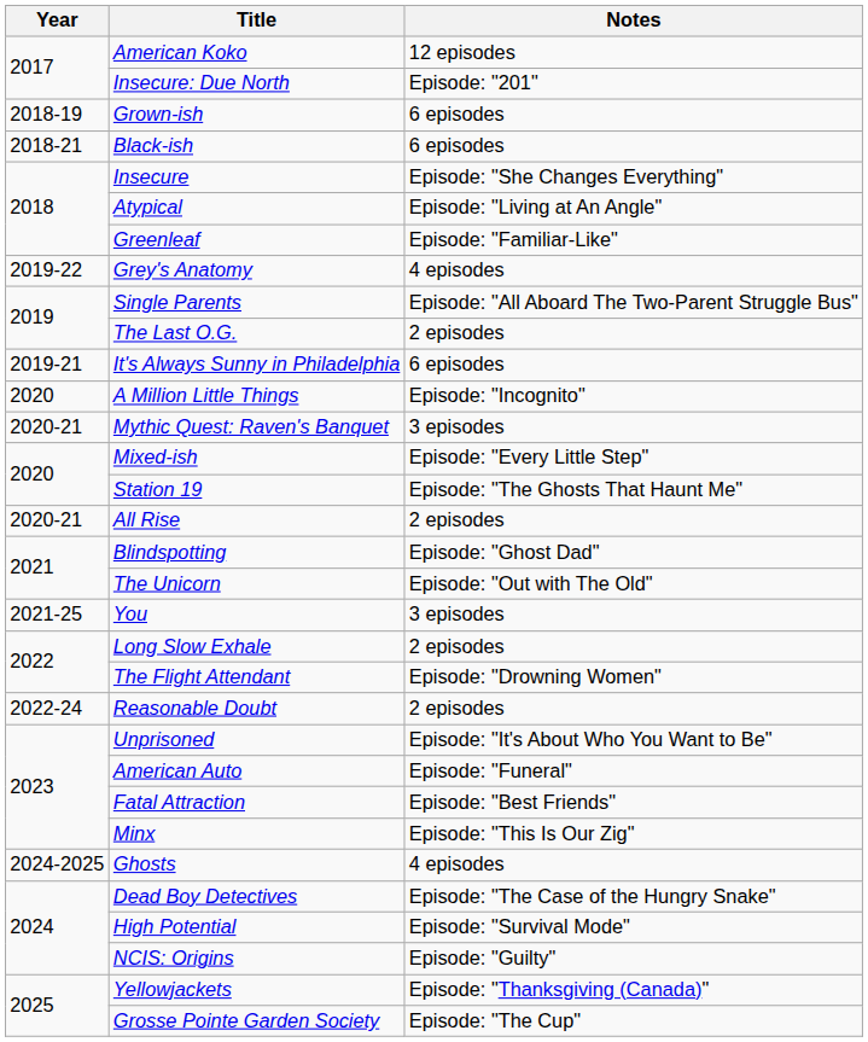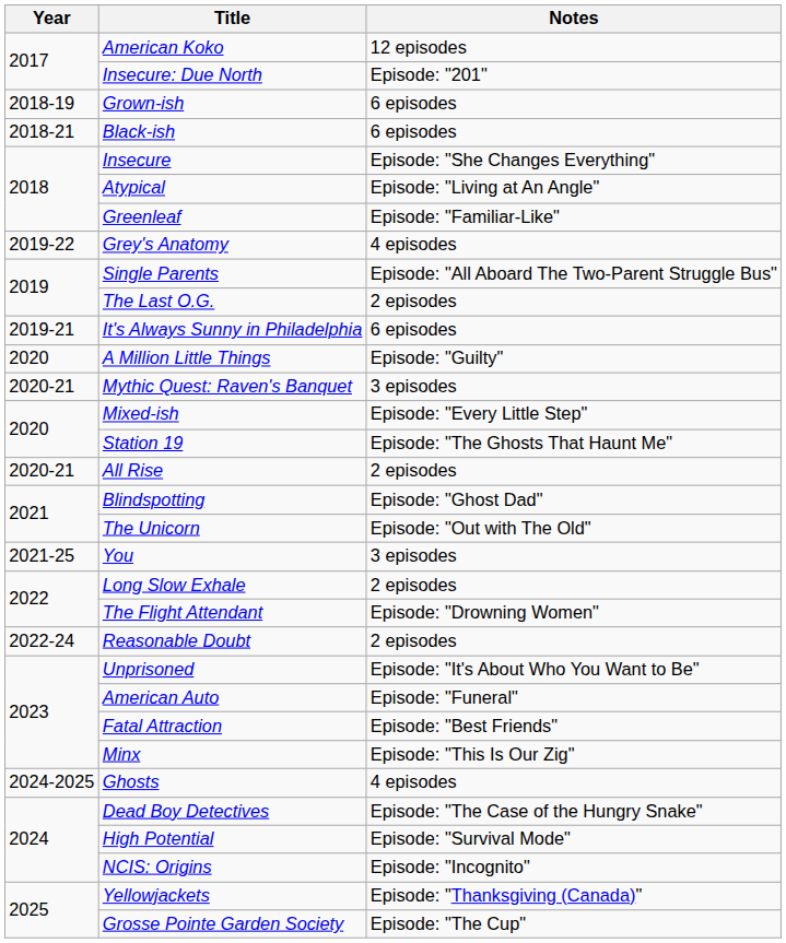A Million Little Things | Notes: Episode: "Incognito" -> Episode: "Guilty"
NCIS: Origins | Notes: Episode: "Guilty" -> Episode: "Incognito"
